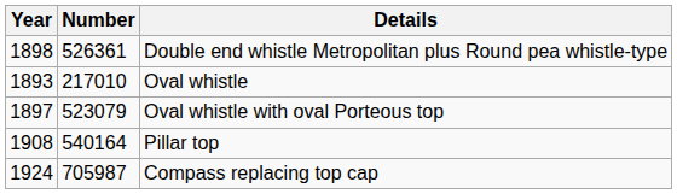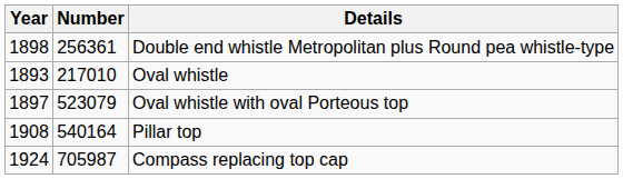Double end whistle Metropolitan plus Round pea whistle-type | Number: 526361 -> 256361
